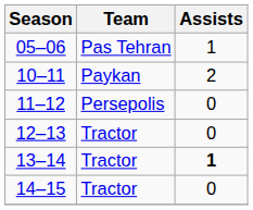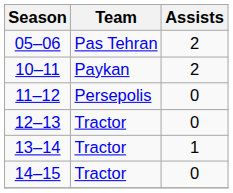05–06 | Assists: 1 -> 2
13–14 | Assists: bold -> normal
